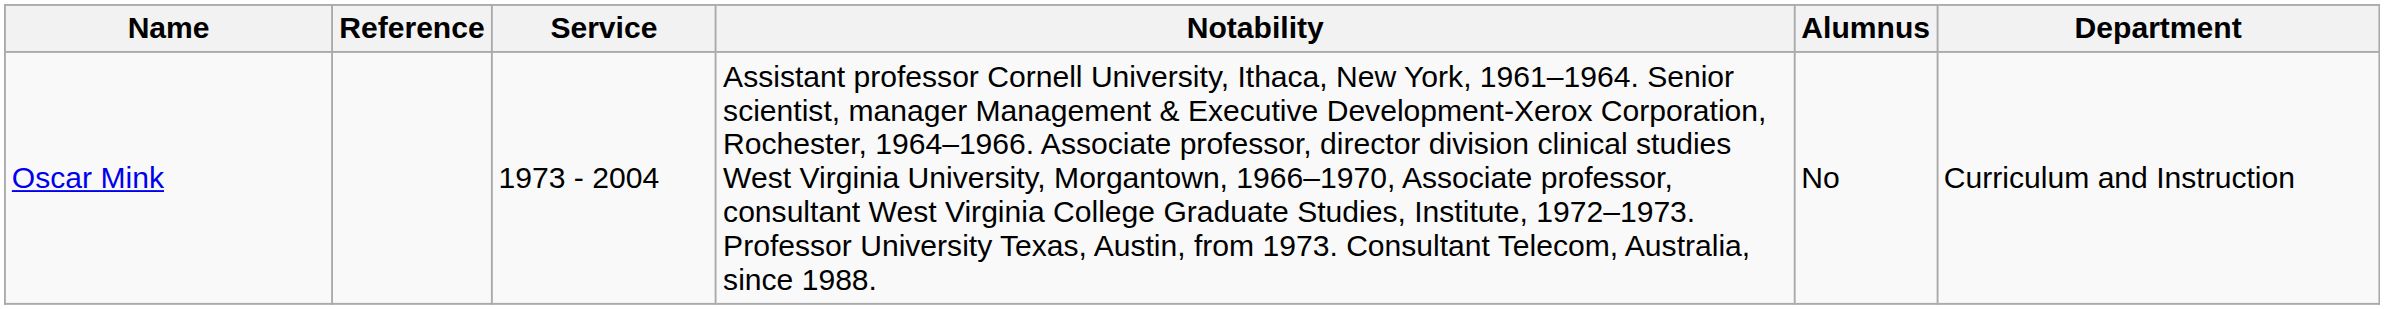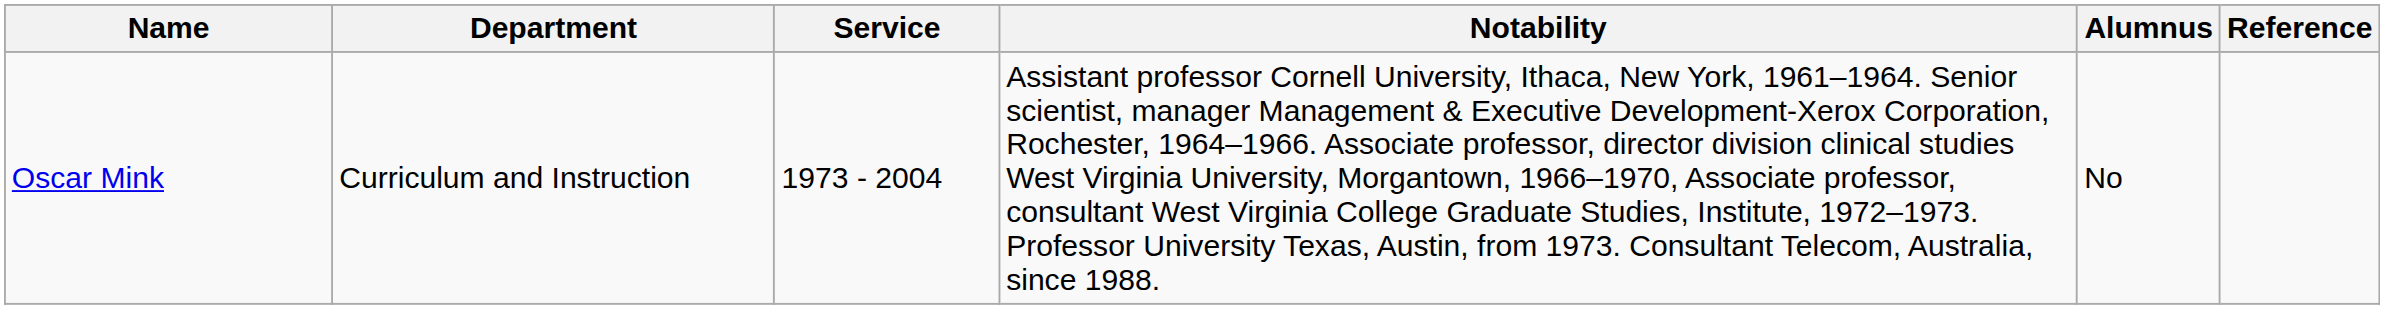columns swapped: Department <-> Reference
